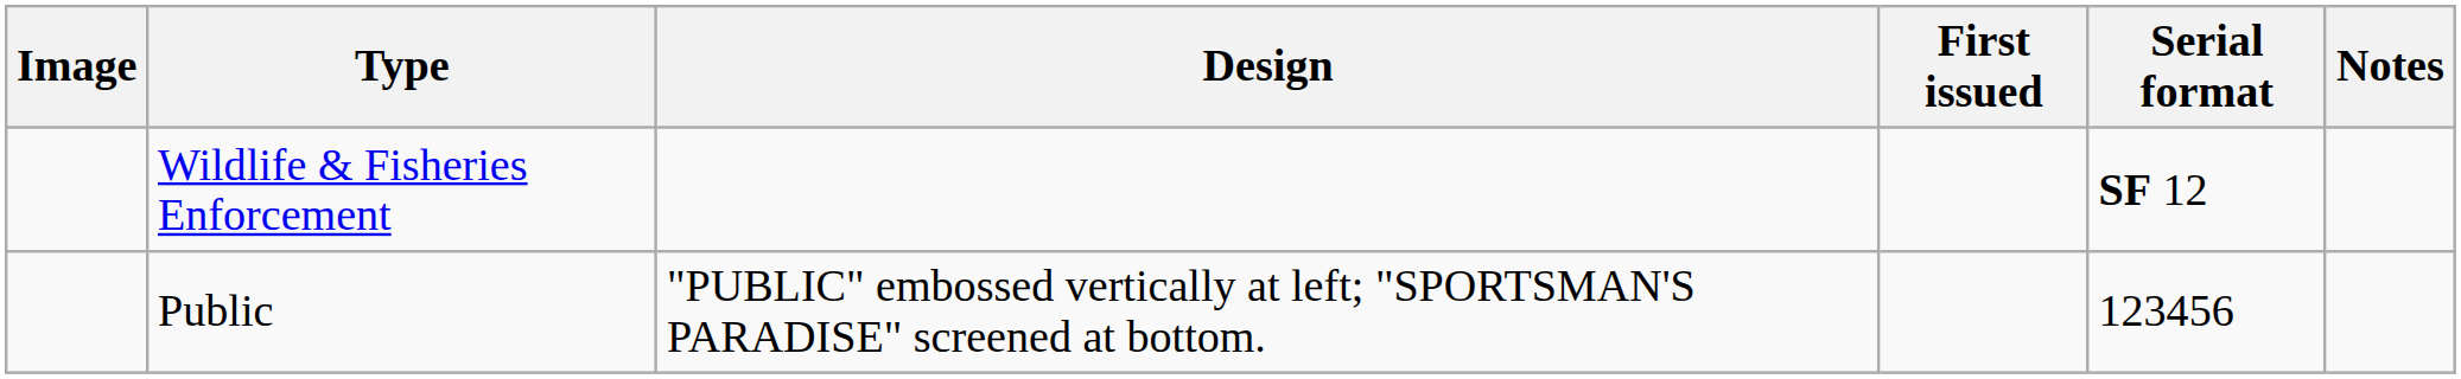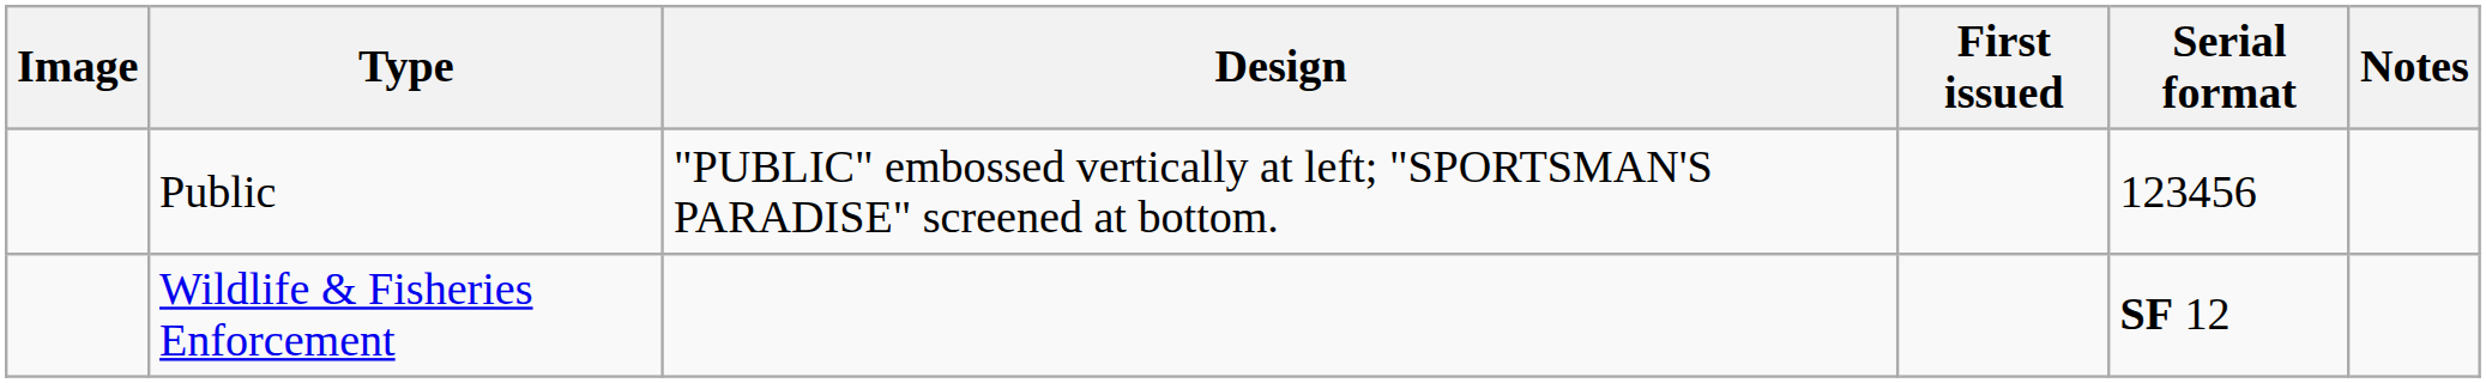rows swapped: Public <-> Wildlife & Fisheries Enforcement
